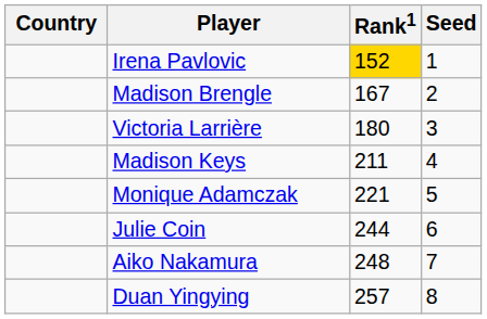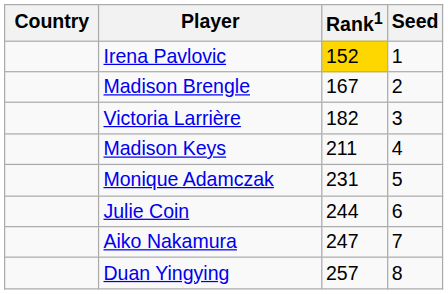Victoria Larrière | Rank1: 180 -> 182
Monique Adamczak | Rank1: 221 -> 231
Aiko Nakamura | Rank1: 248 -> 247
